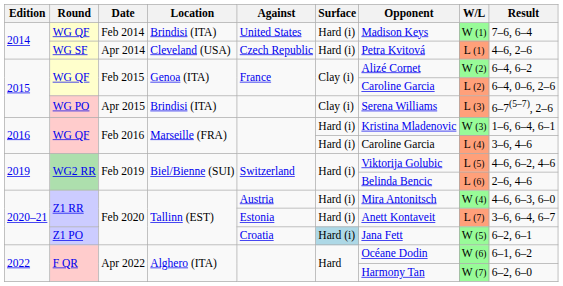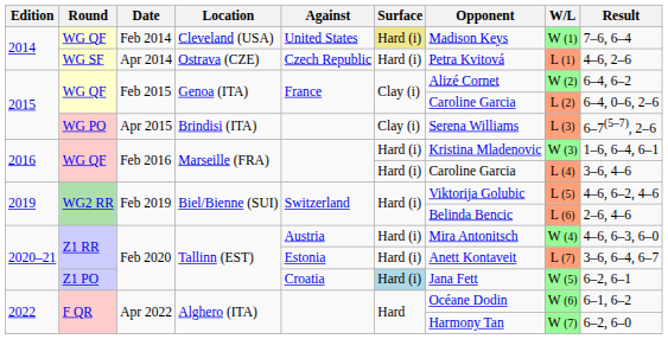Feb 2014 | Location: Brindisi (ITA) -> Cleveland (USA)
Feb 2014 | Surface: no background -> khaki background
Apr 2014 | Location: Cleveland (USA) -> Ostrava (CZE)
